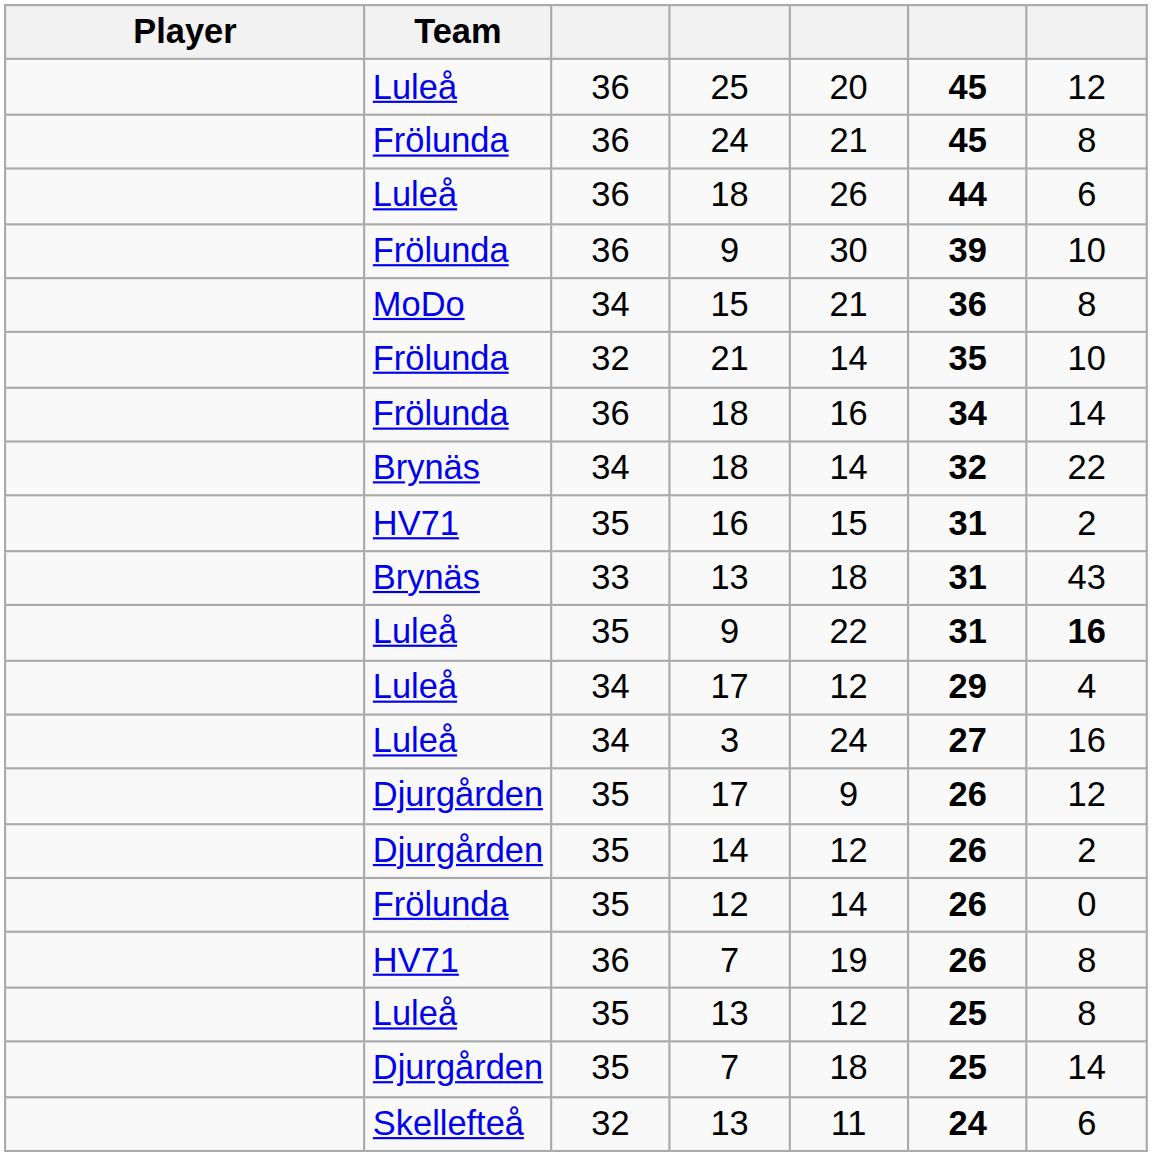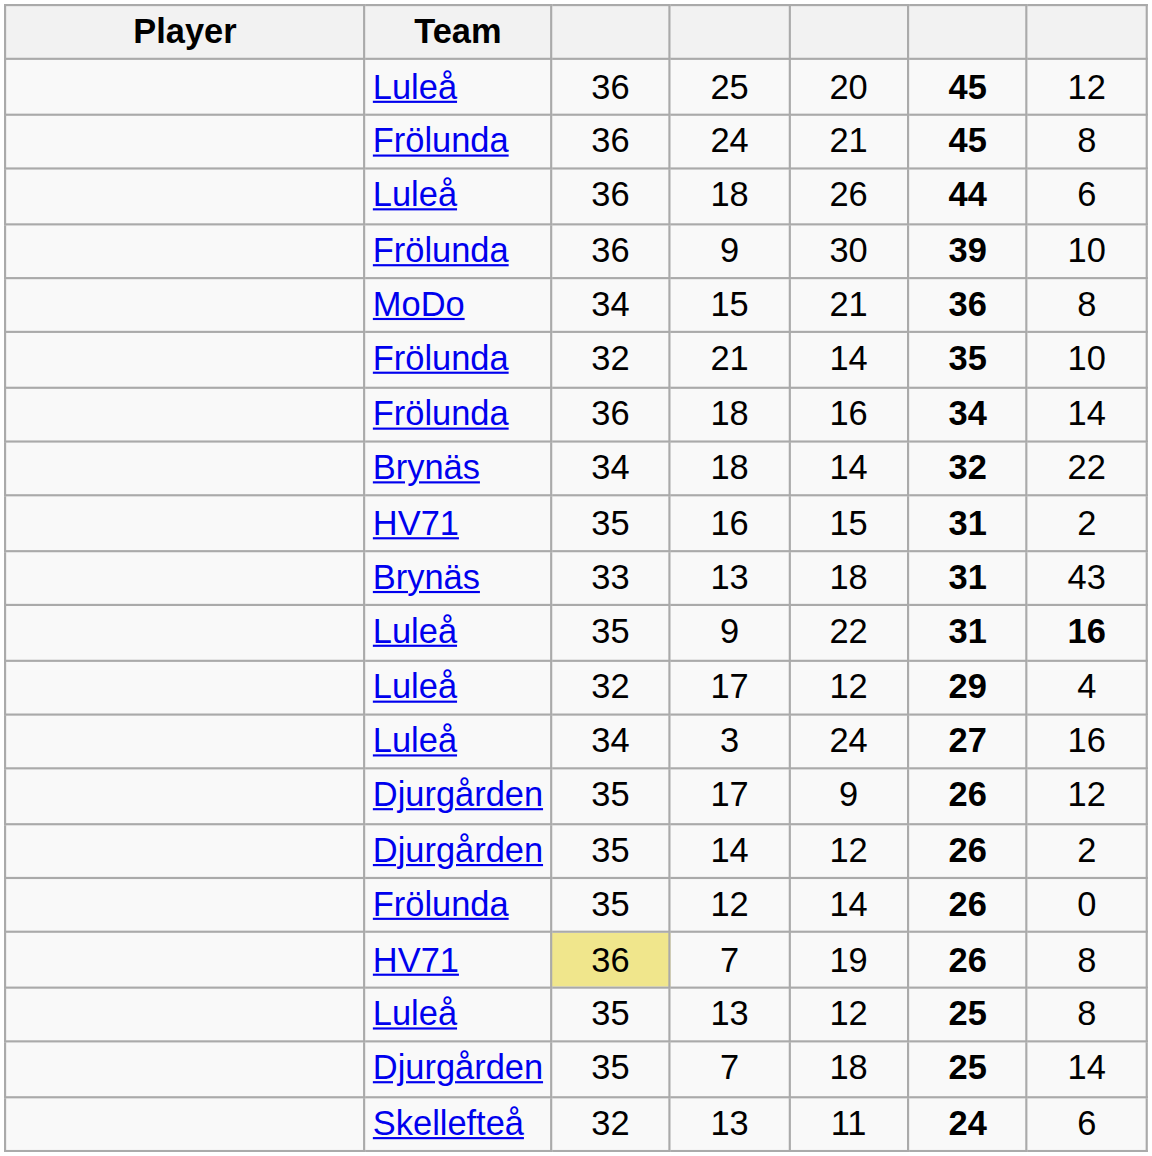Luleå / 17 | column 3: 34 -> 32
HV71 / 7 | column 3: no background -> khaki background
